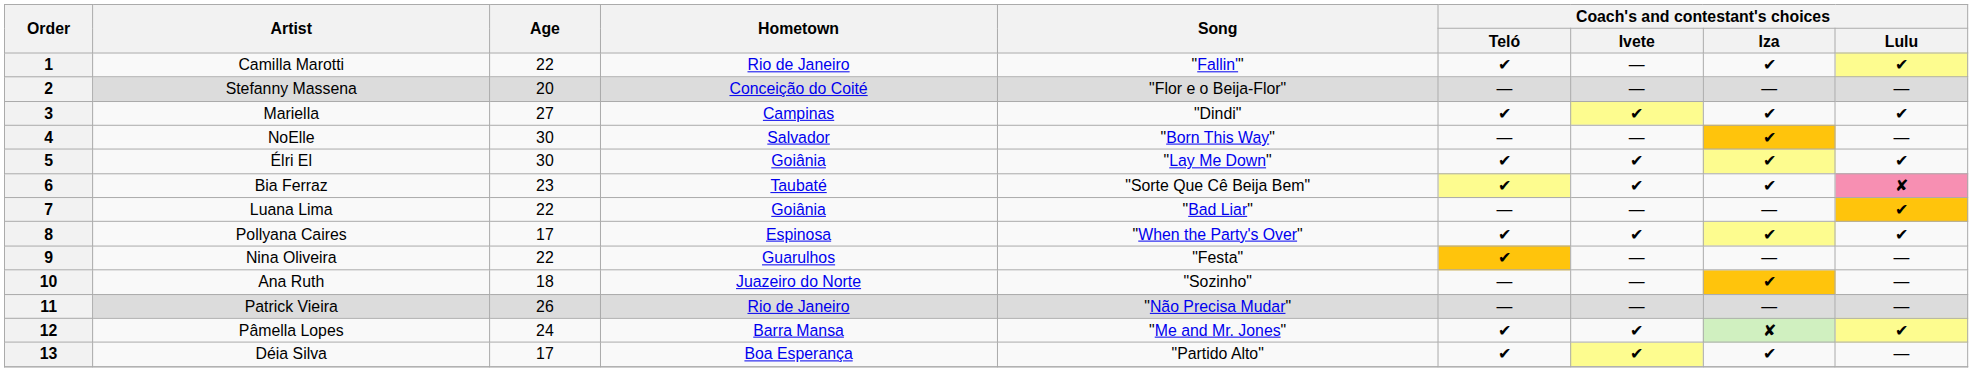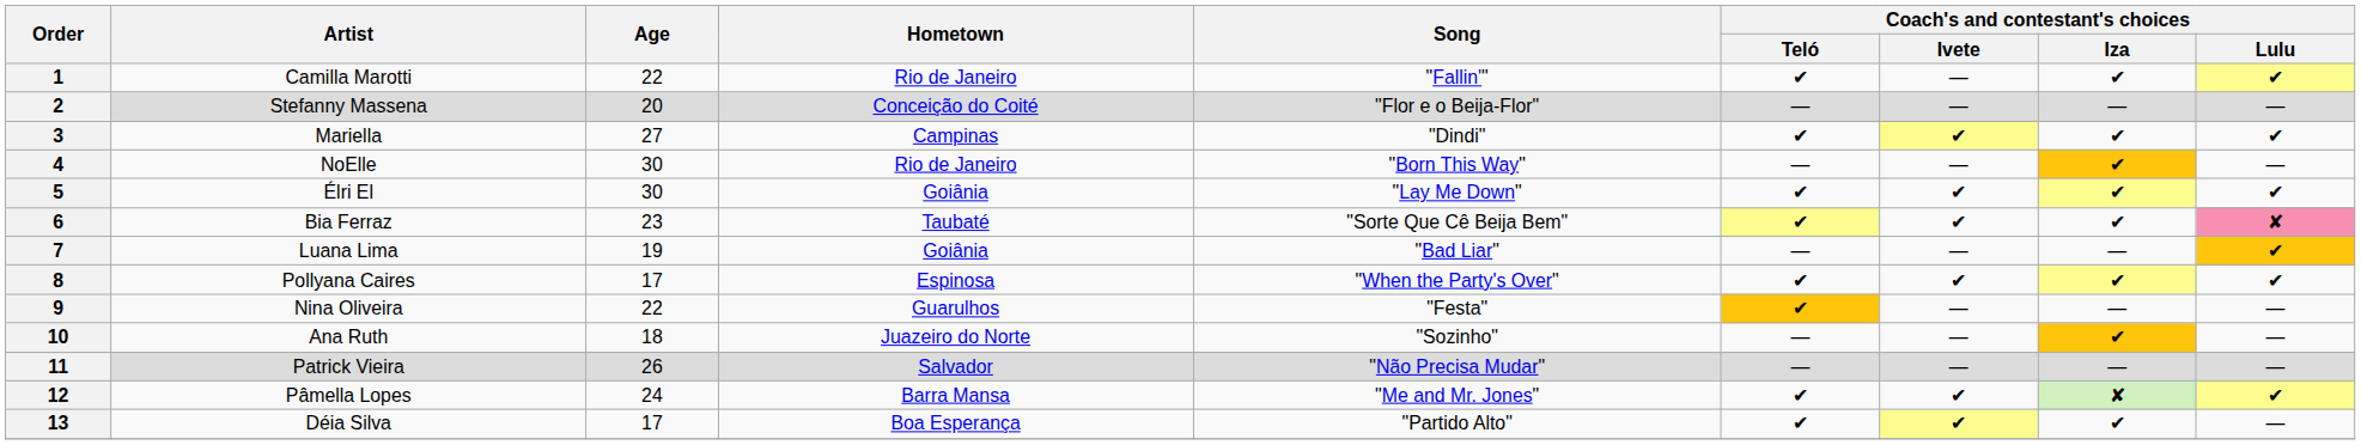4 | Hometown: Salvador -> Rio de Janeiro
7 | Age: 22 -> 19
11 | Hometown: Rio de Janeiro -> Salvador
